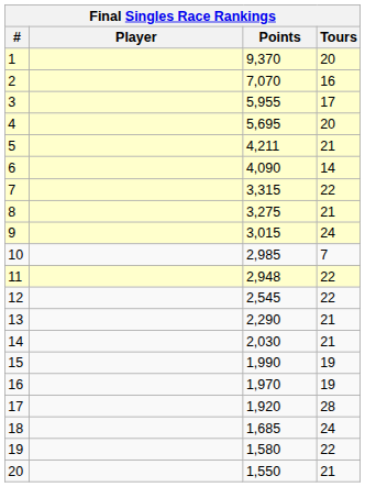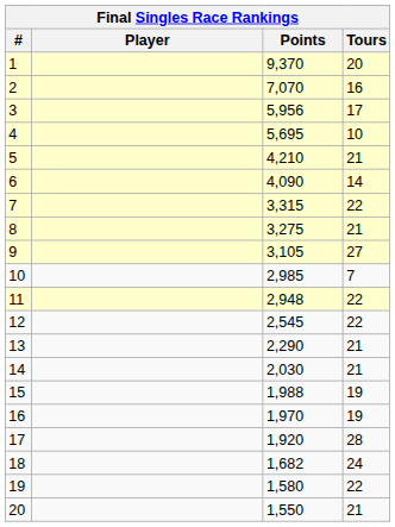3 | Points: 5,955 -> 5,956
4 | Tours: 20 -> 10
5 | Points: 4,211 -> 4,210
9 | Points: 3,015 -> 3,105
9 | Tours: 24 -> 27
15 | Points: 1,990 -> 1,988
18 | Points: 1,685 -> 1,682
